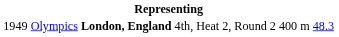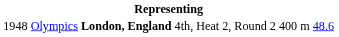Olympics | column 1: 1949 -> 1948
Olympics | column 6: 48.3 -> 48.6
